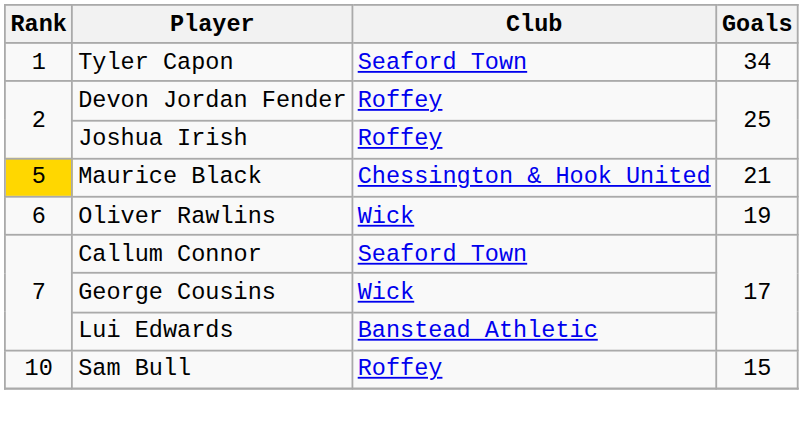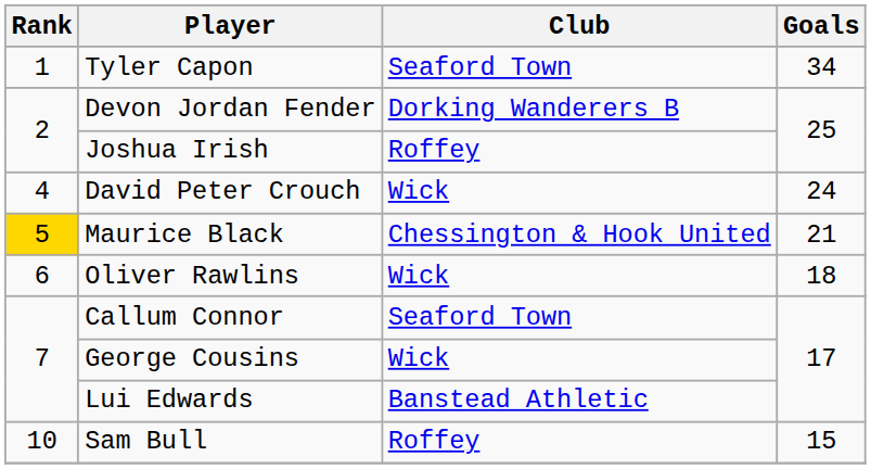Devon Jordan Fender | Club: Roffey -> Dorking Wanderers B
+ row: 4 | David Peter Crouch | Wick | 24
Oliver Rawlins | Goals: 19 -> 18
